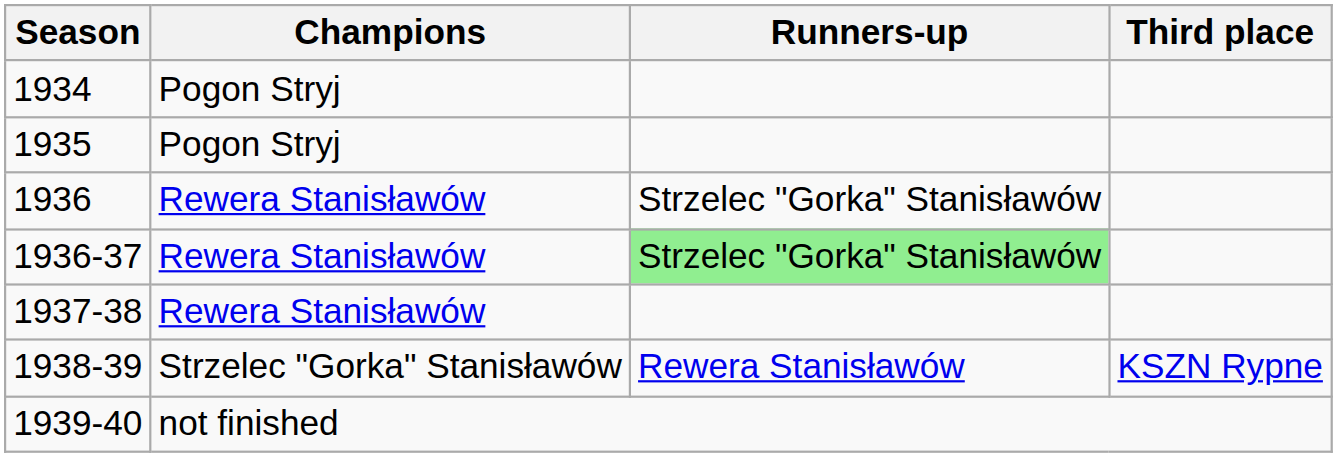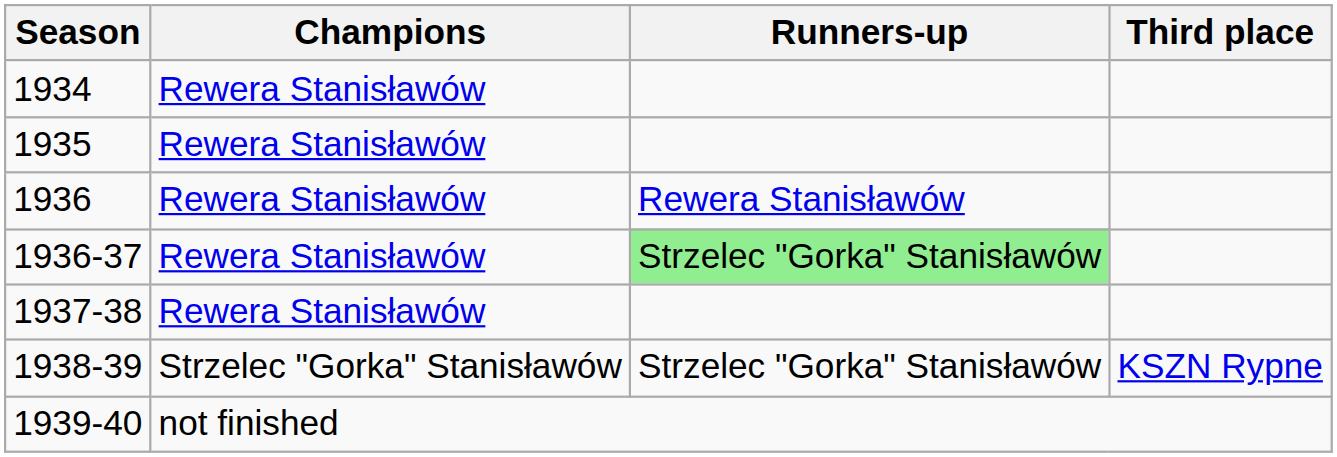1934 | Champions: Pogon Stryj -> Rewera Stanisławów
1935 | Champions: Pogon Stryj -> Rewera Stanisławów
1936 | Runners-up: Strzelec "Gorka" Stanisławów -> Rewera Stanisławów
1938-39 | Runners-up: Rewera Stanisławów -> Strzelec "Gorka" Stanisławów
